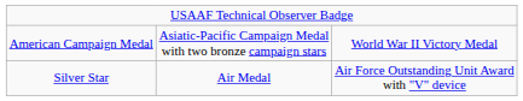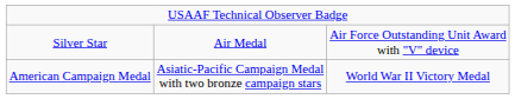rows swapped: Silver Star <-> American Campaign Medal
